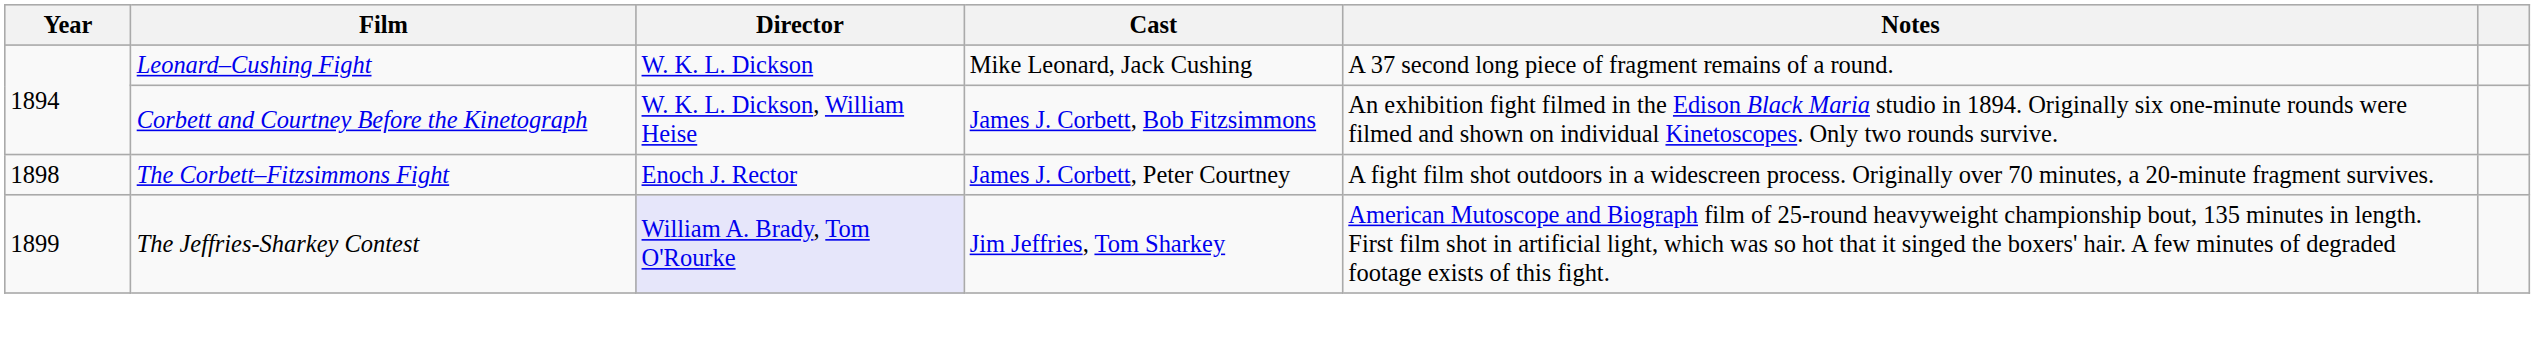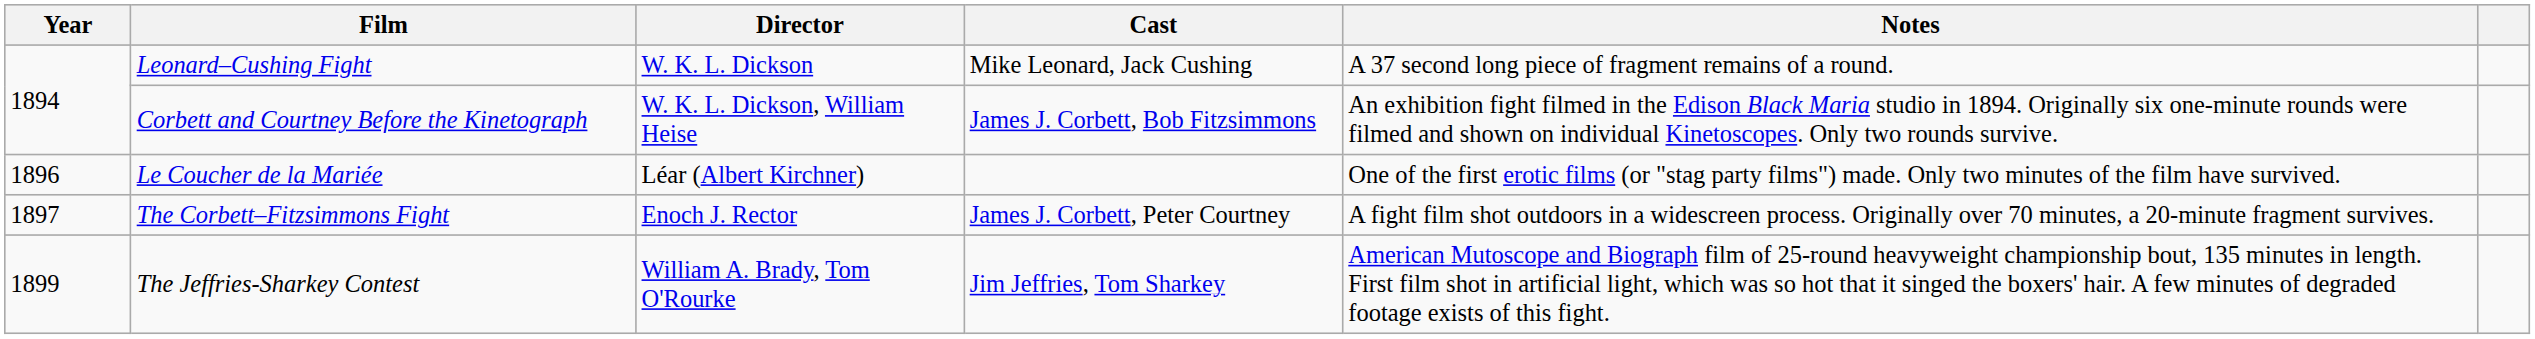+ row: 1896 | Le Coucher de la Mariée | Léar (Albert Kirchner) | One of the first erotic films (or "stag party films") made. Only two minutes of the film have survived.
The Corbett–Fitzsimmons Fight | Year: 1898 -> 1897
The Jeffries-Sharkey Contest | Director: lavender background -> no background
